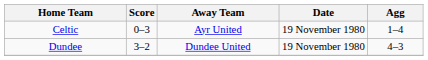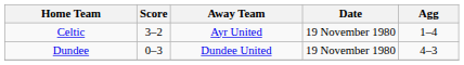Celtic | Score: 0–3 -> 3–2
Dundee | Score: 3–2 -> 0–3
